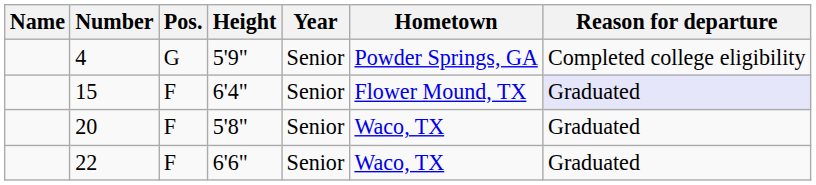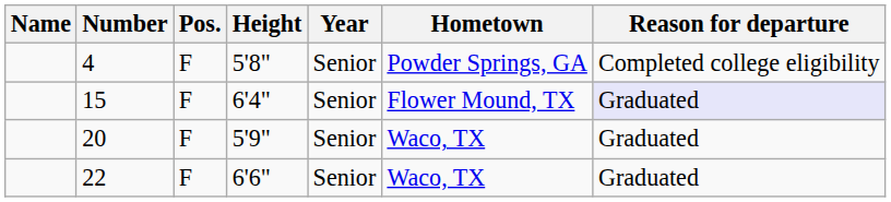4 | Pos.: G -> F
4 | Height: 5'9" -> 5'8"
20 | Height: 5'8" -> 5'9"
